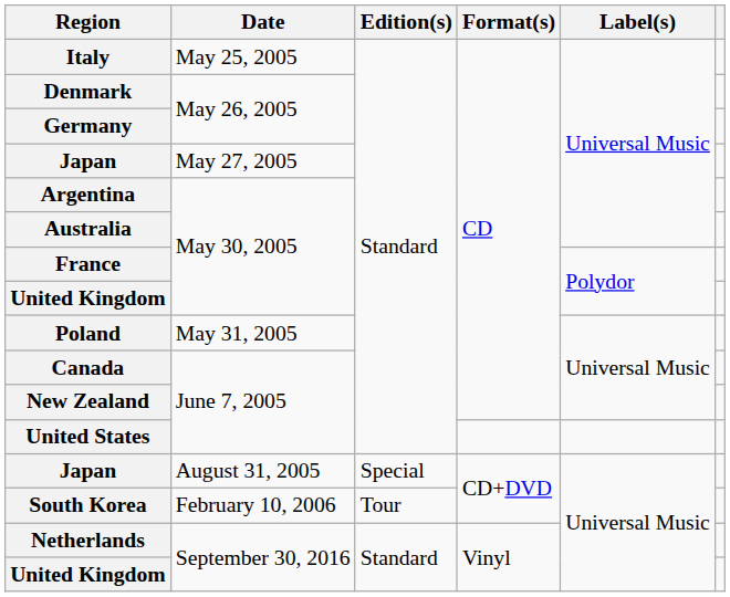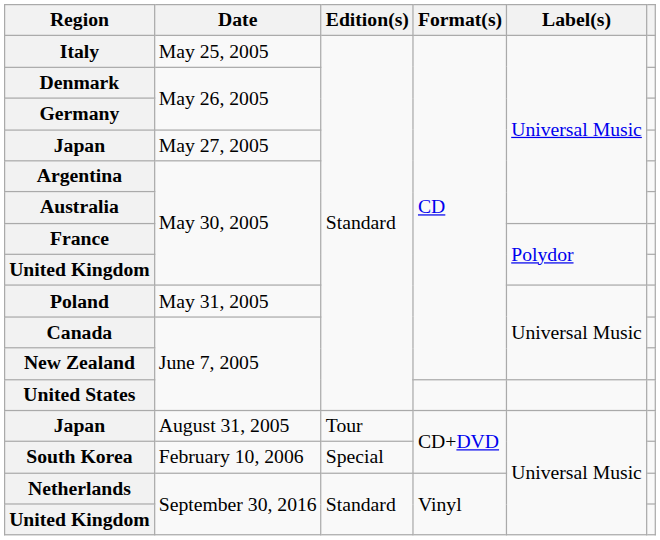Japan / August 31, 2005 | Edition(s): Special -> Tour
South Korea | Edition(s): Tour -> Special
